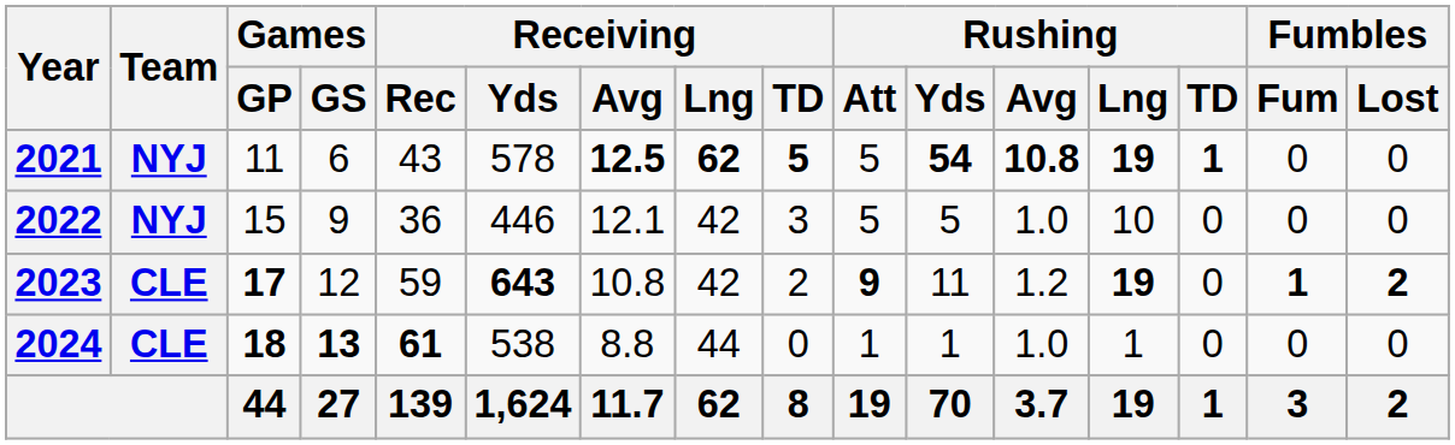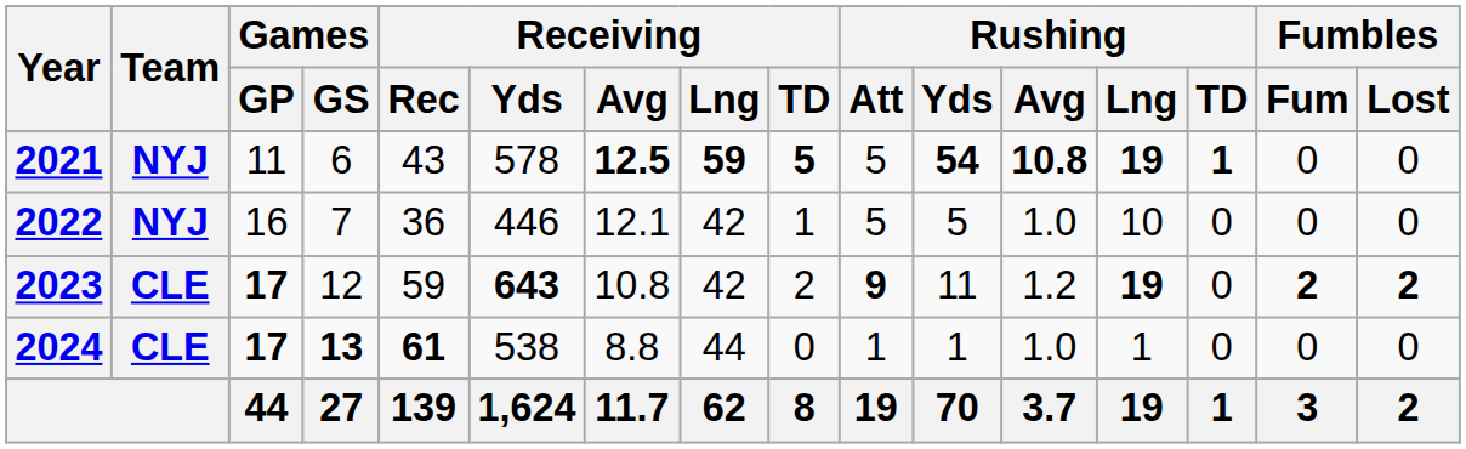2021 | Receiving / Lng: 62 -> 59
2022 | Games / GP: 15 -> 16
2022 | Games / GS: 9 -> 7
2022 | Receiving / TD: 3 -> 1
2023 | Fumbles / Fum: 1 -> 2
2024 | Games / GP: 18 -> 17
